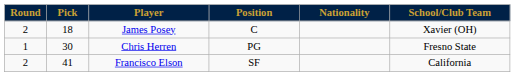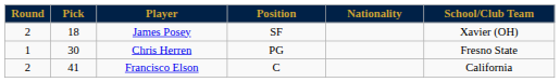James Posey | Position: C -> SF
Francisco Elson | Position: SF -> C
